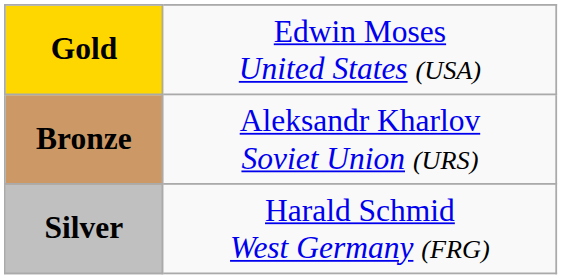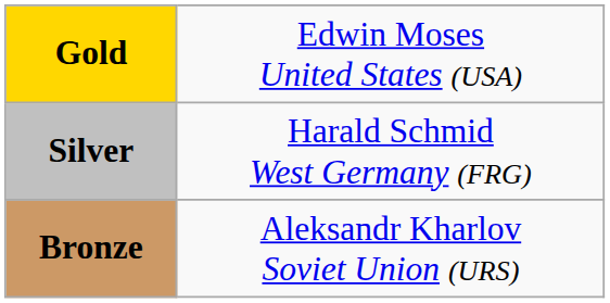rows swapped: Silver <-> Bronze
